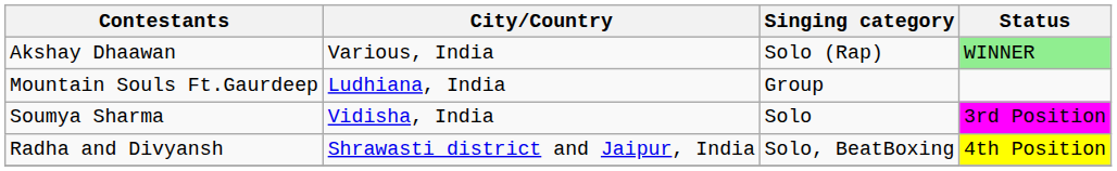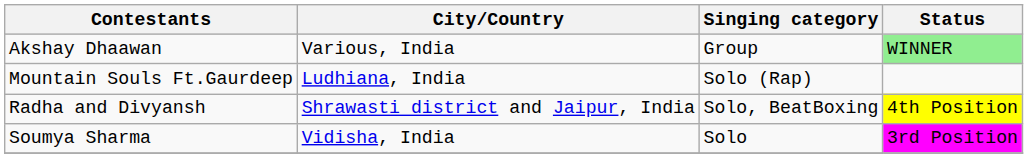Akshay Dhaawan | Singing category: Solo (Rap) -> Group
Mountain Souls Ft.Gaurdeep | Singing category: Group -> Solo (Rap)
rows swapped: Soumya Sharma <-> Radha and Divyansh
